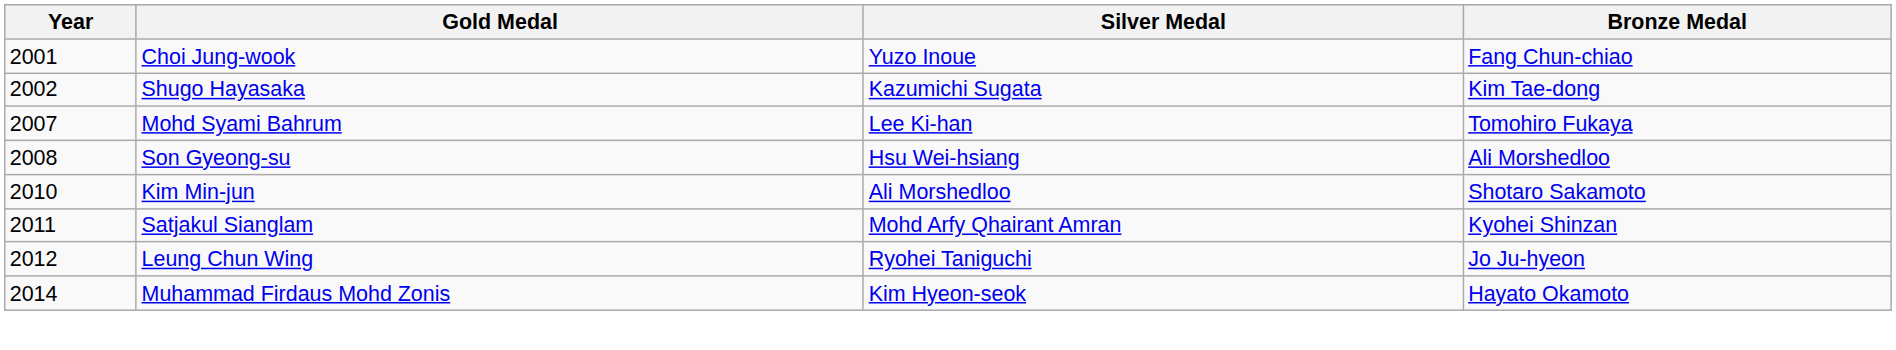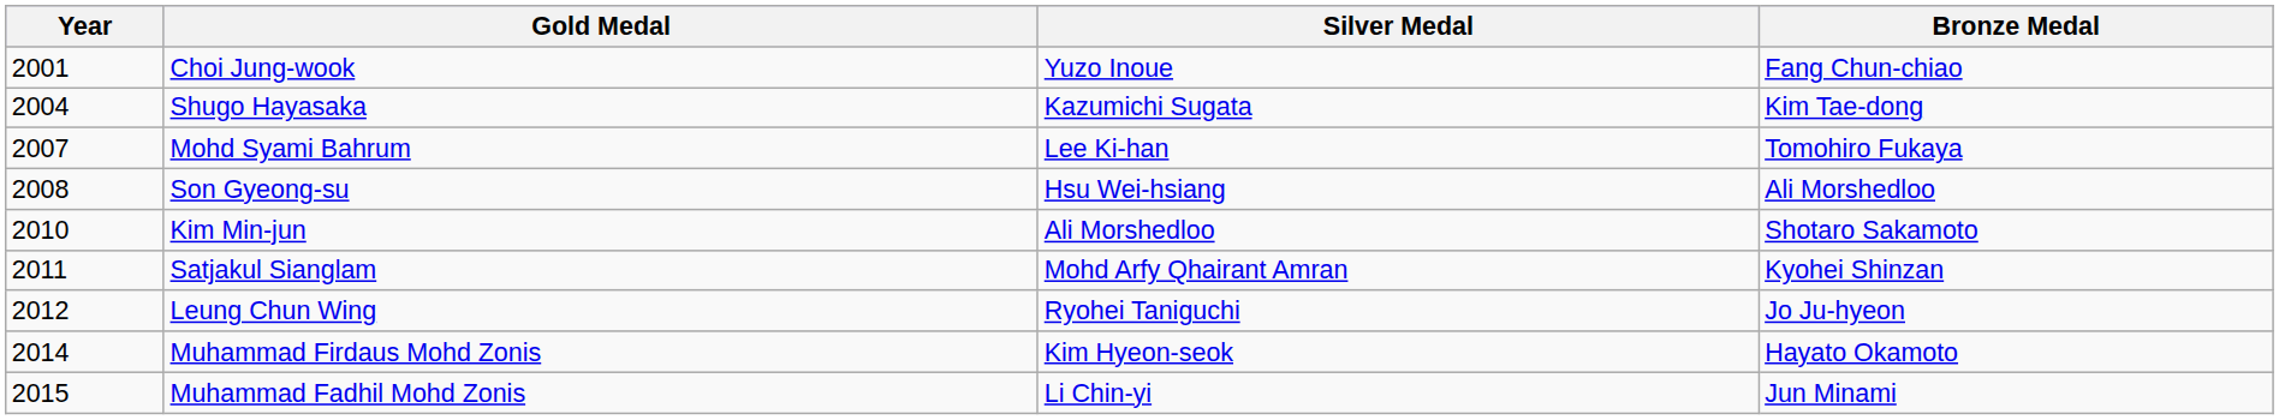Shugo Hayasaka | Year: 2002 -> 2004
+ row: 2015 | Muhammad Fadhil Mohd Zonis | Li Chin-yi | Jun Minami
